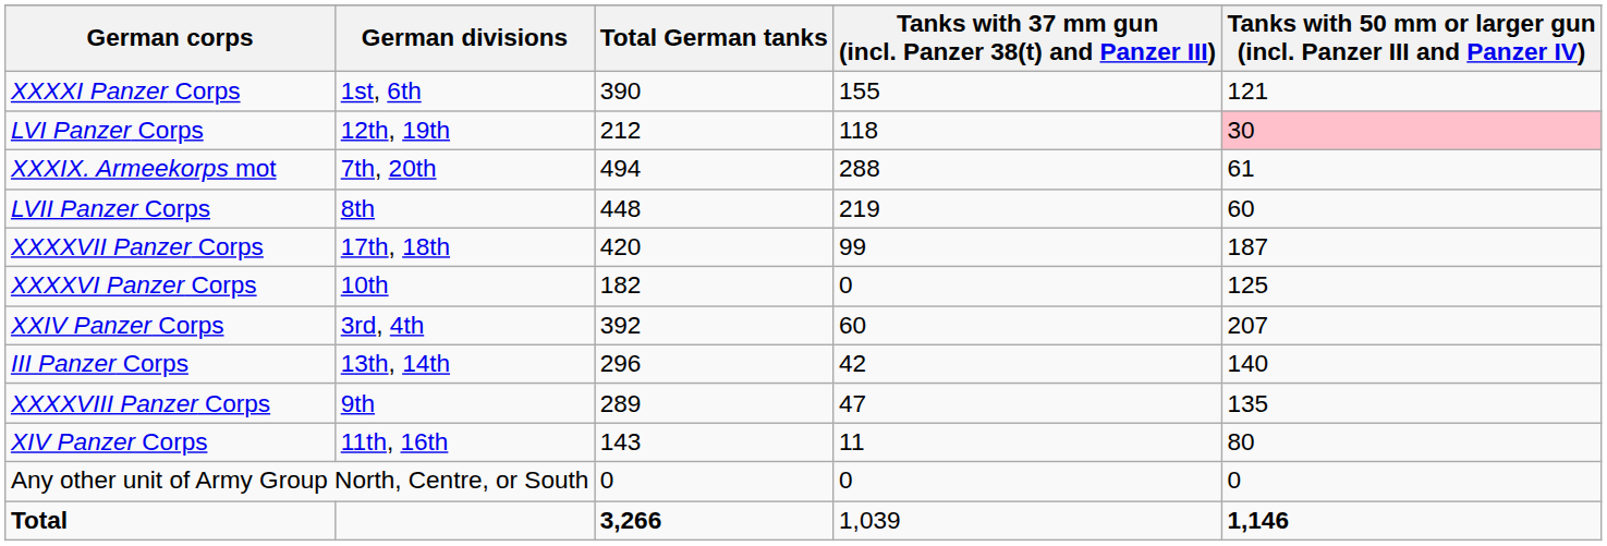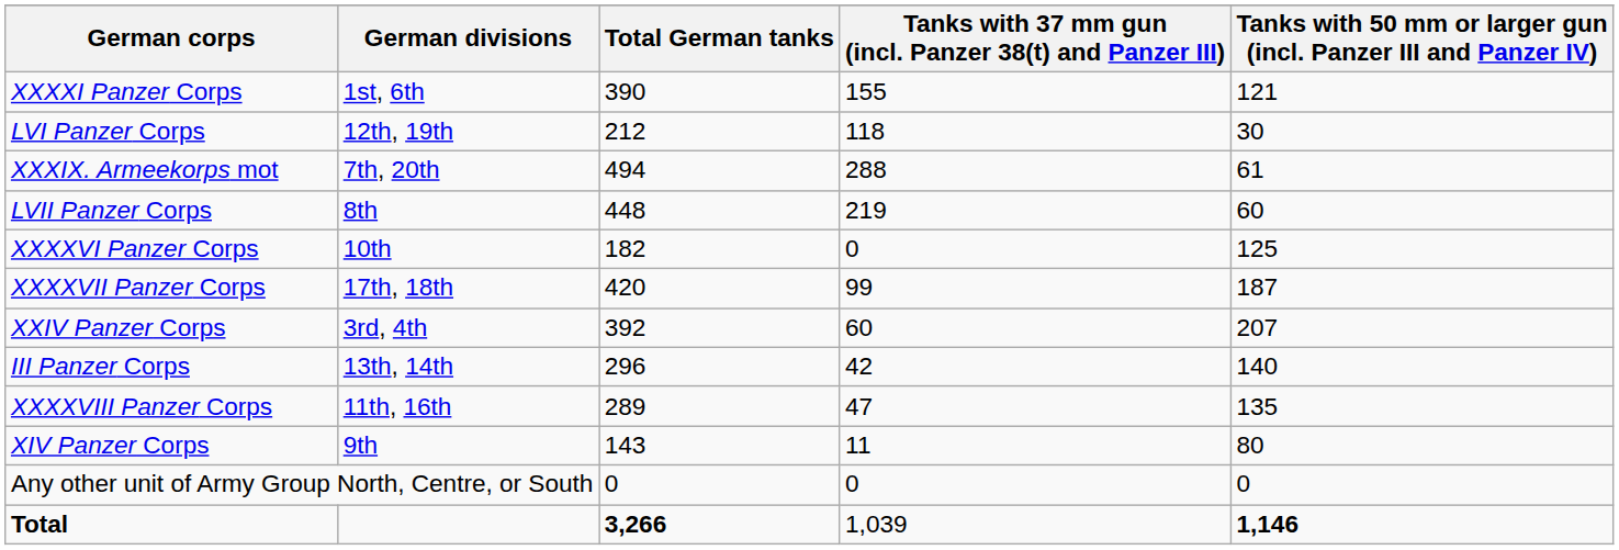LVI Panzer Corps | column 5: pink background -> no background
rows swapped: XXXXVII Panzer Corps <-> XXXXVI Panzer Corps
XXXXVIII Panzer Corps | German divisions: 9th -> 11th, 16th
XIV Panzer Corps | German divisions: 11th, 16th -> 9th
